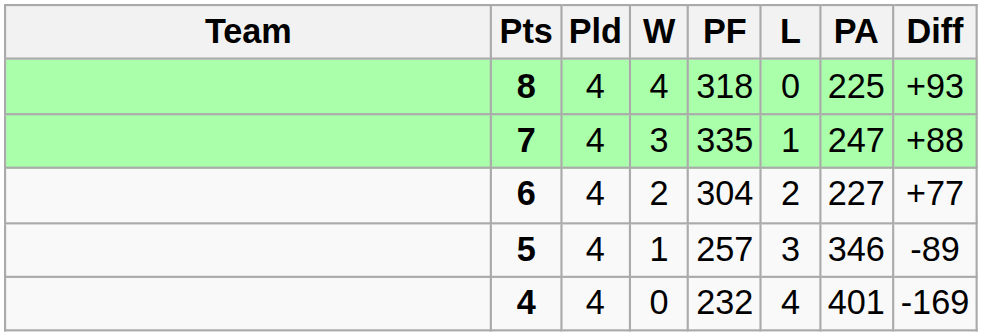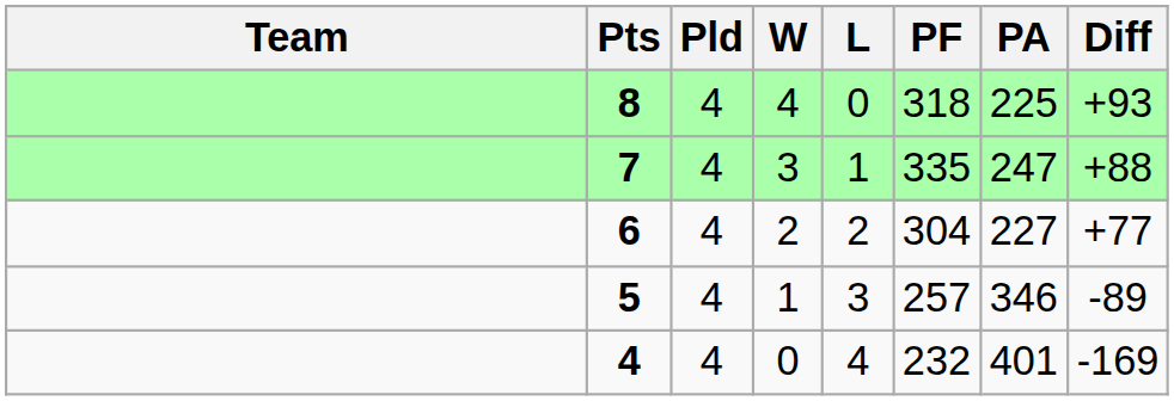columns swapped: L <-> PF
